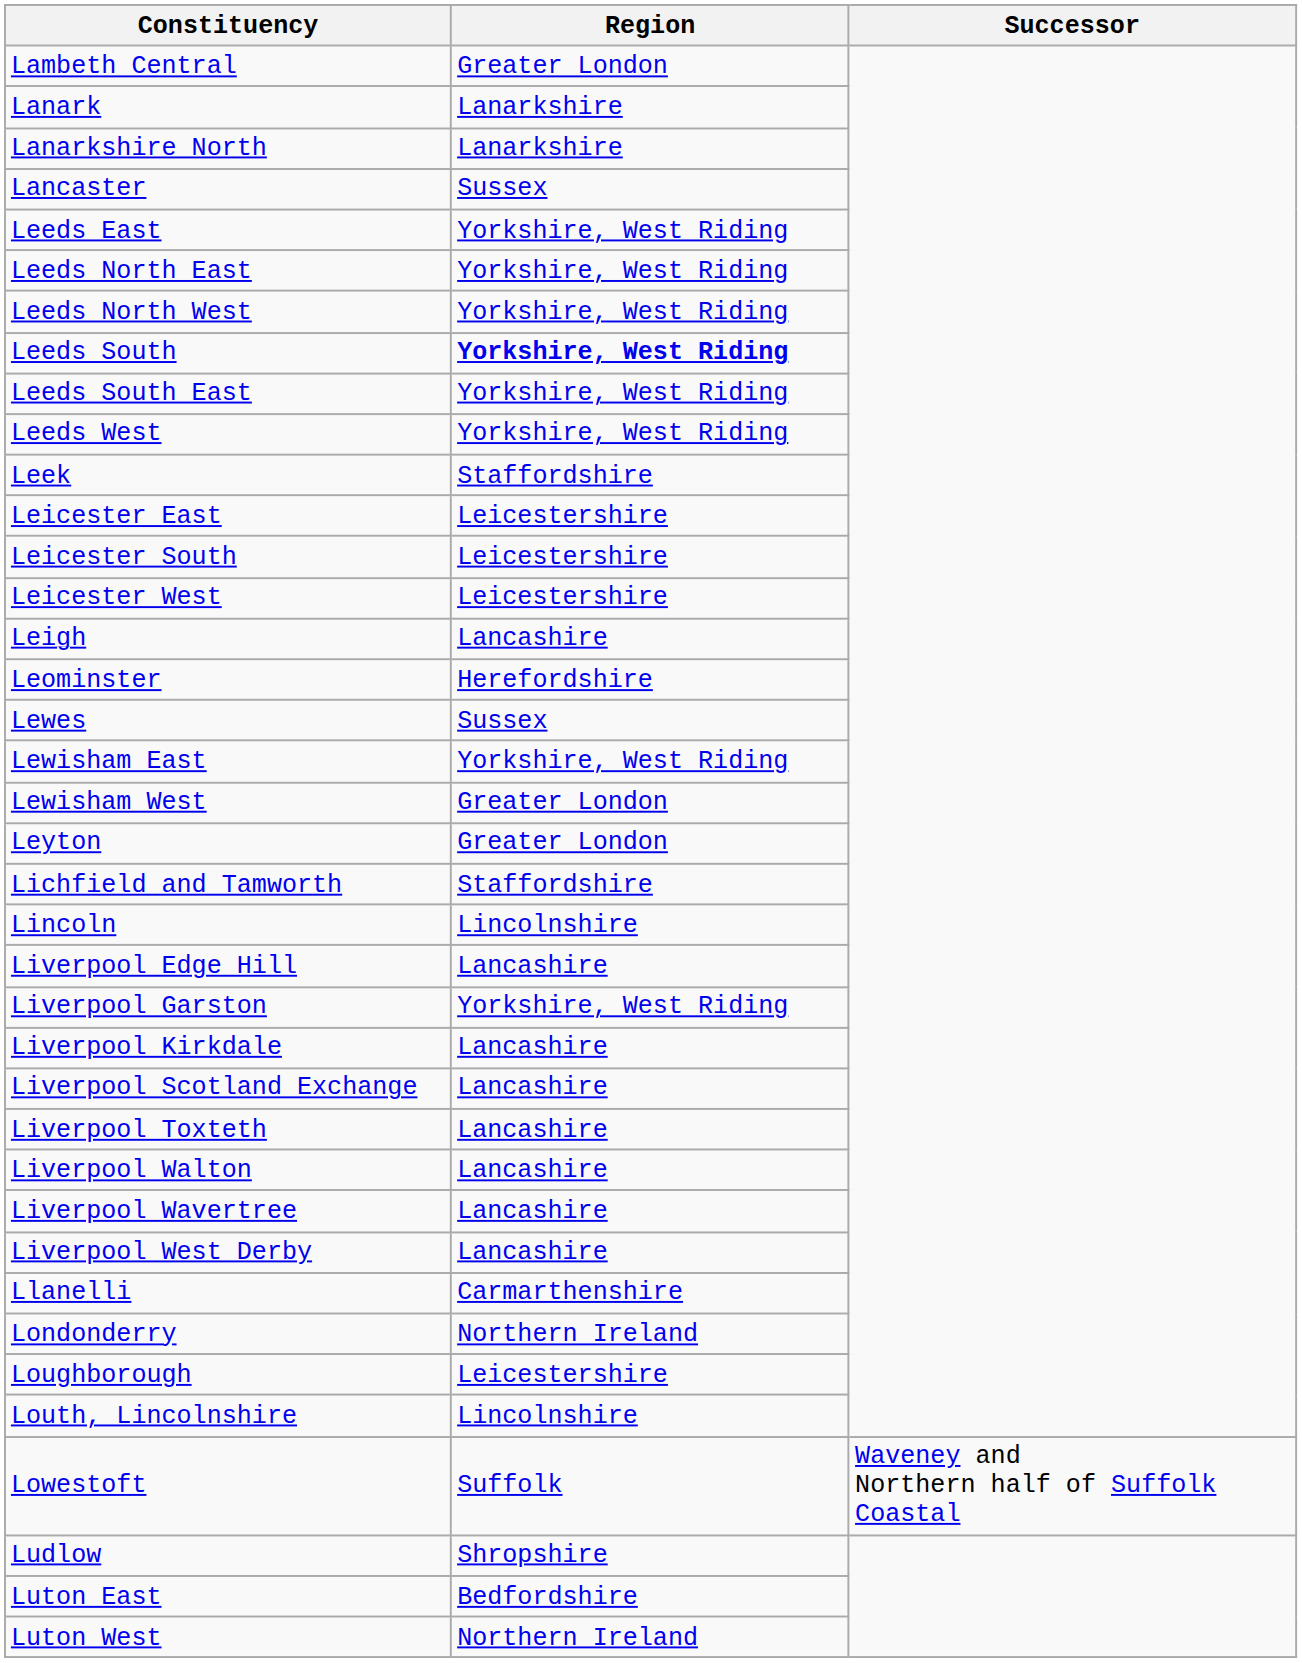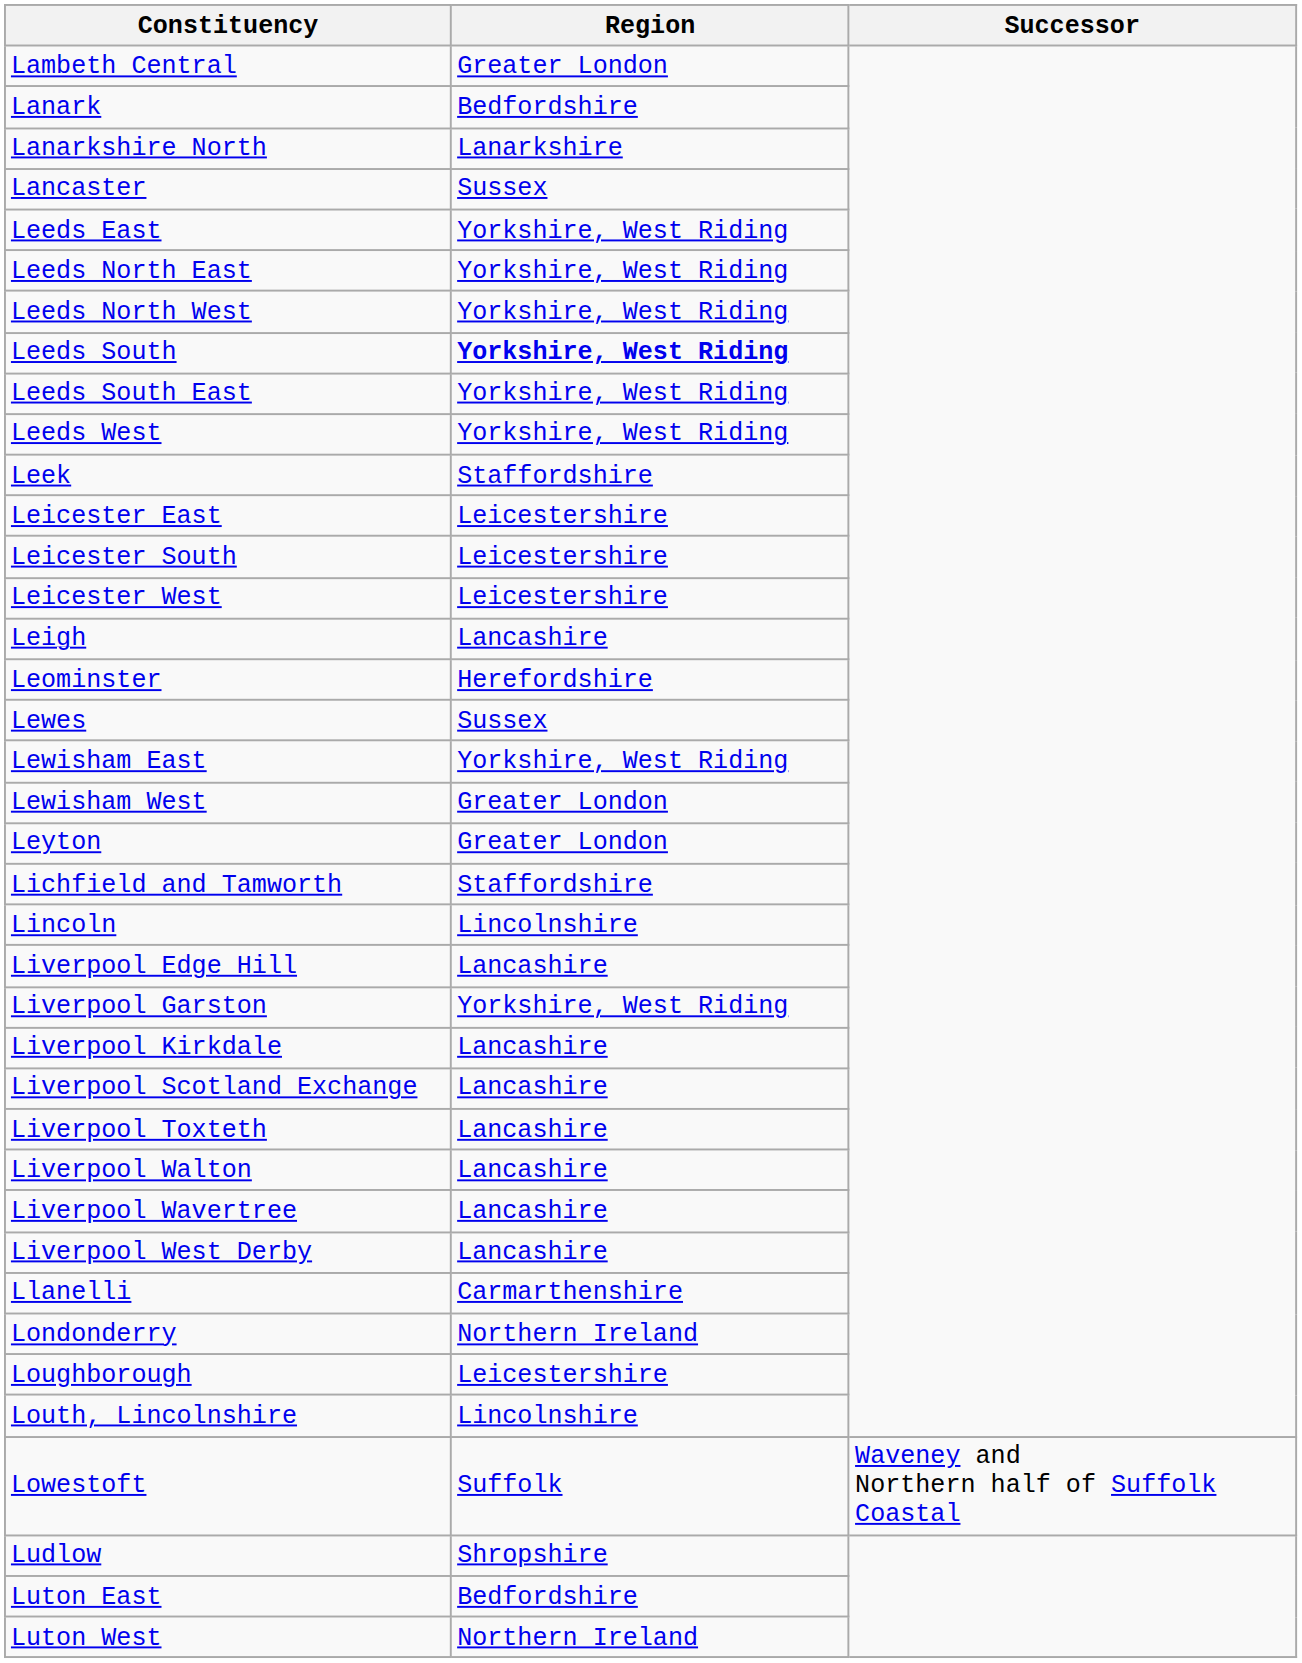Lanark | Region: Lanarkshire -> Bedfordshire
